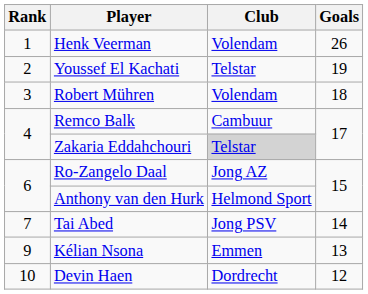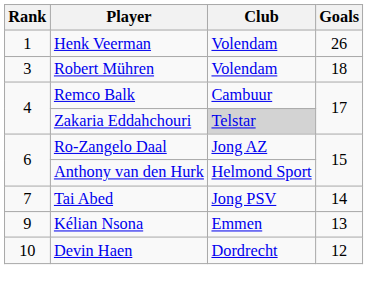- row: 2 | Youssef El Kachati | Telstar | 19
